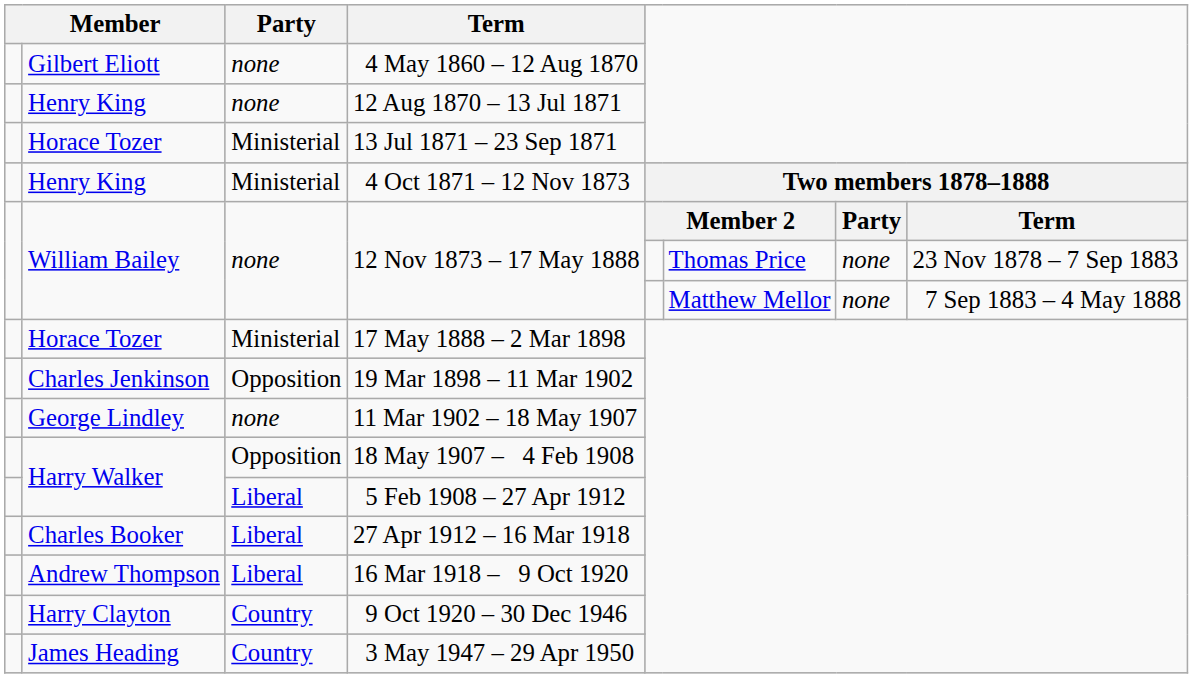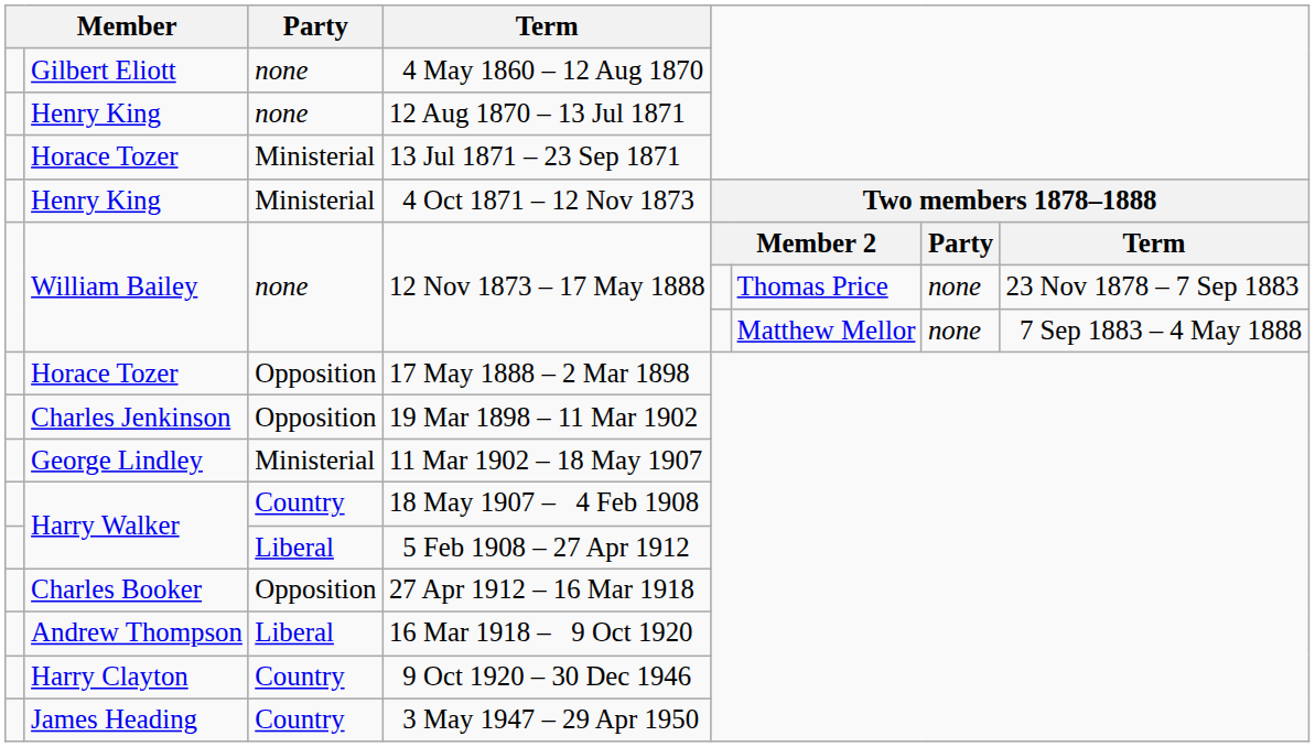17 May 1888 – 2 Mar 1898 | Party: Ministerial -> Opposition
11 Mar 1902 – 18 May 1907 | Party: none -> Ministerial
18 May 1907 – 4 Feb 1908 | Party: Opposition -> Country
27 Apr 1912 – 16 Mar 1918 | Party: Liberal -> Opposition
